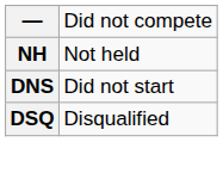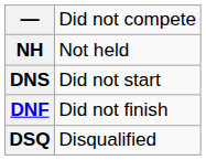+ row: DNF | Did not finish
